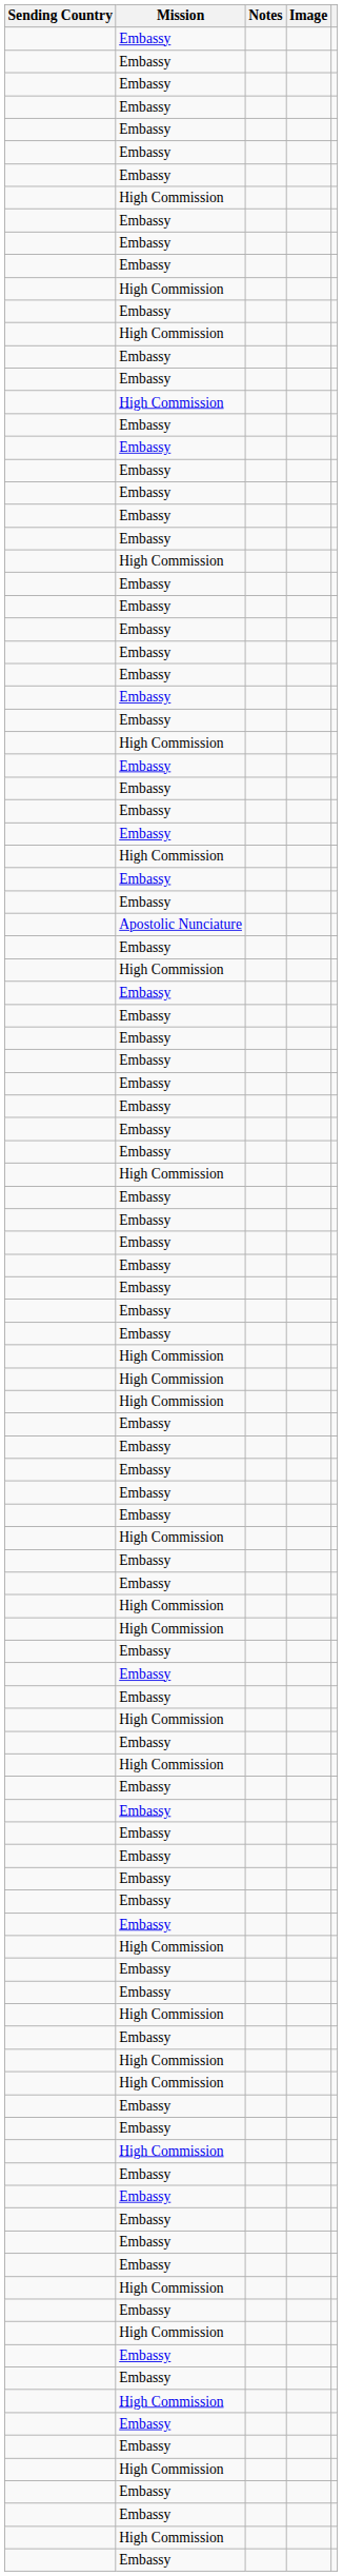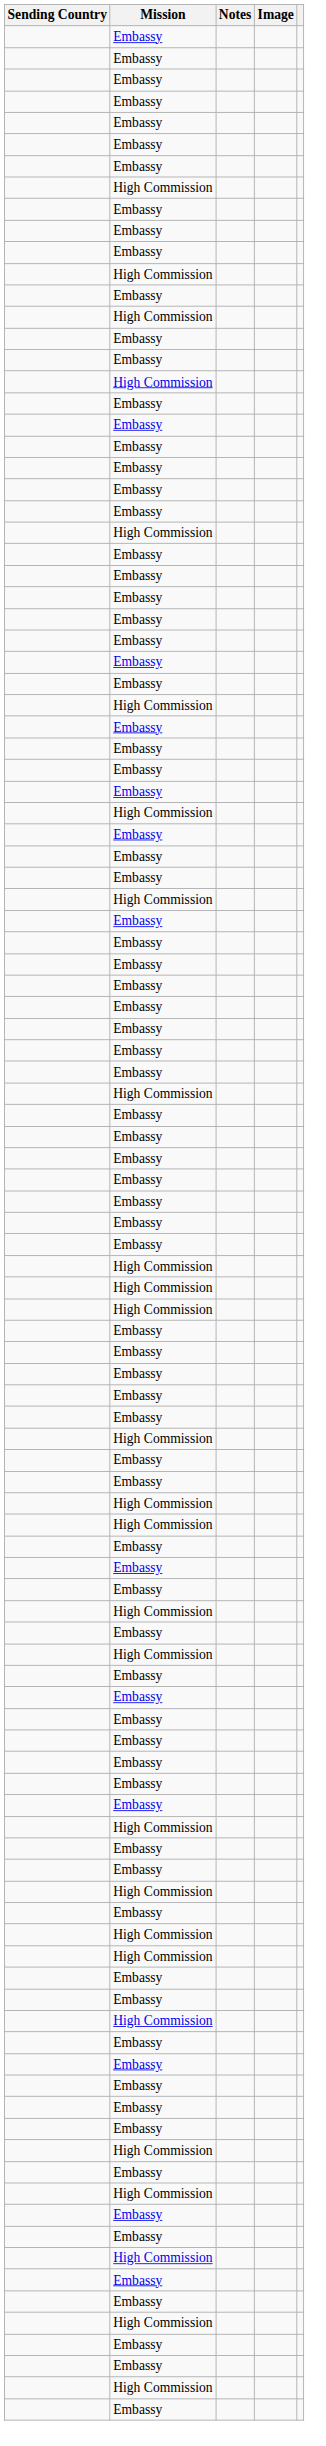- row: Apostolic Nunciature
